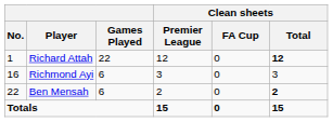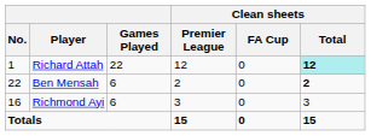Richard Attah | Clean sheets / Total: no background -> paleturquoise background
rows swapped: Richmond Ayi <-> Ben Mensah
